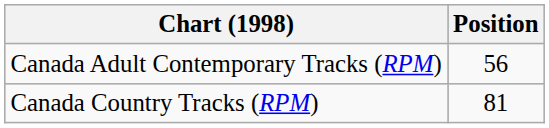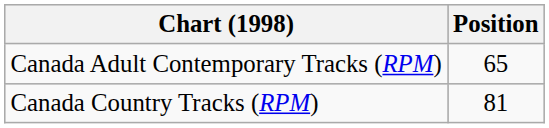Canada Adult Contemporary Tracks (RPM) | Position: 56 -> 65
